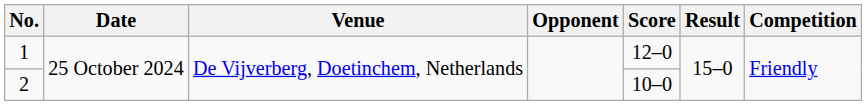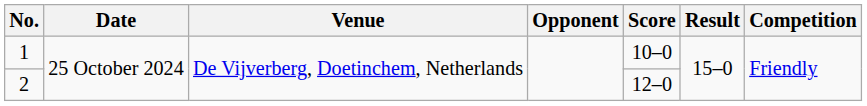1 | Score: 12–0 -> 10–0
2 | Score: 10–0 -> 12–0
